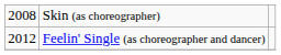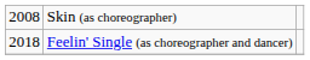Feelin' Single (as choreographer and dancer) | column 1: 2012 -> 2018
